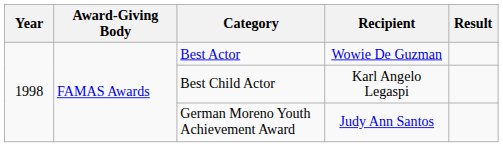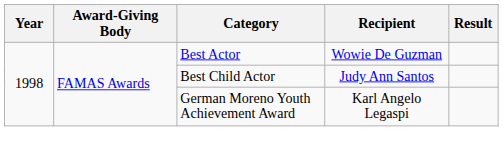Best Child Actor | Recipient: Karl Angelo Legaspi -> Judy Ann Santos
German Moreno Youth Achievement Award | Recipient: Judy Ann Santos -> Karl Angelo Legaspi
